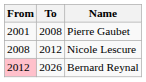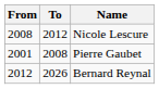rows swapped: Pierre Gaubet <-> Nicole Lescure
Bernard Reynal | From: pink background -> no background
